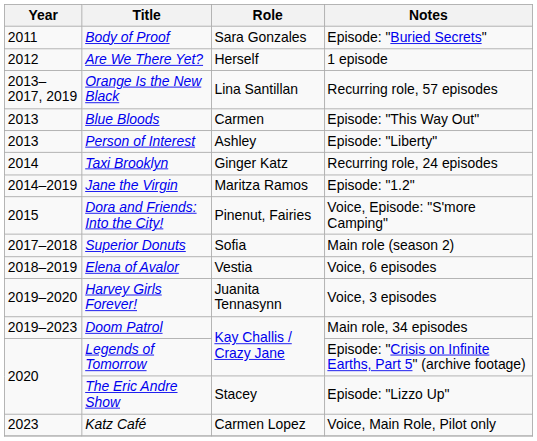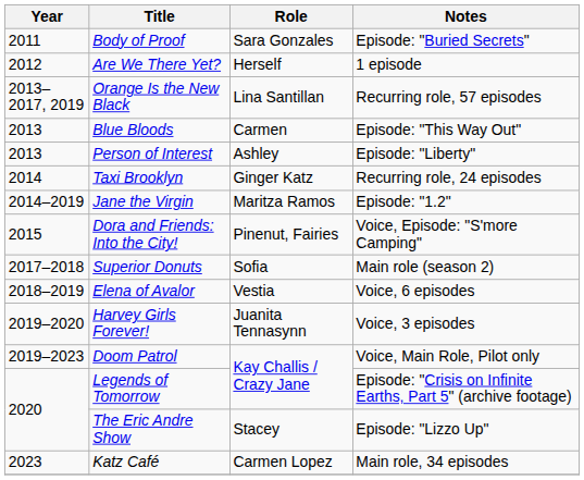Doom Patrol | Notes: Main role, 34 episodes -> Voice, Main Role, Pilot only
Katz Café | Notes: Voice, Main Role, Pilot only -> Main role, 34 episodes
